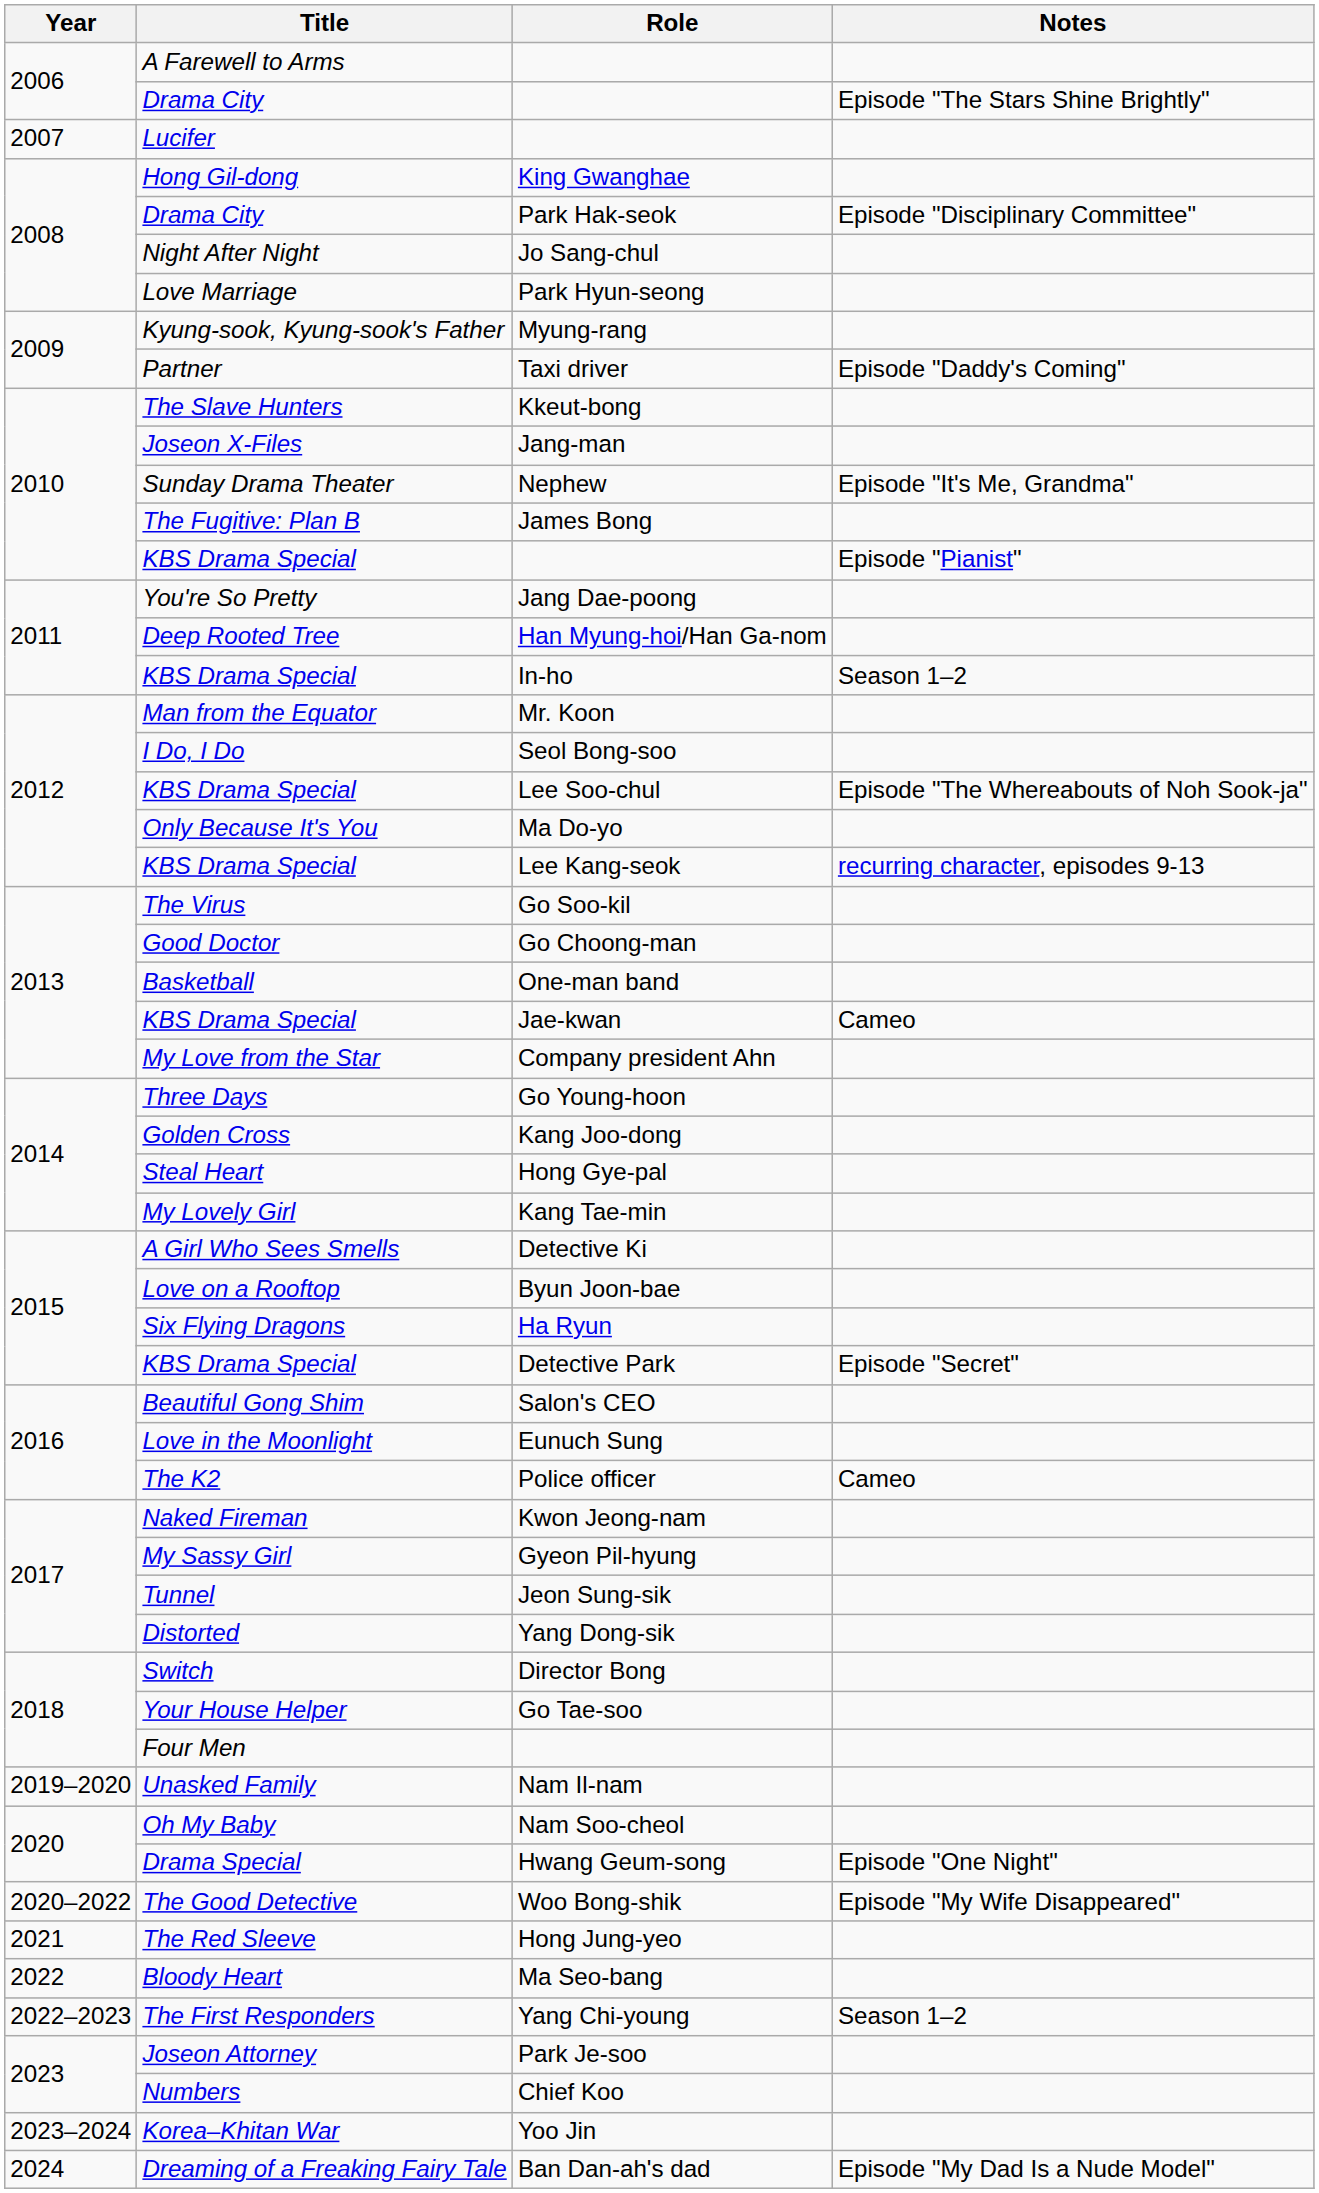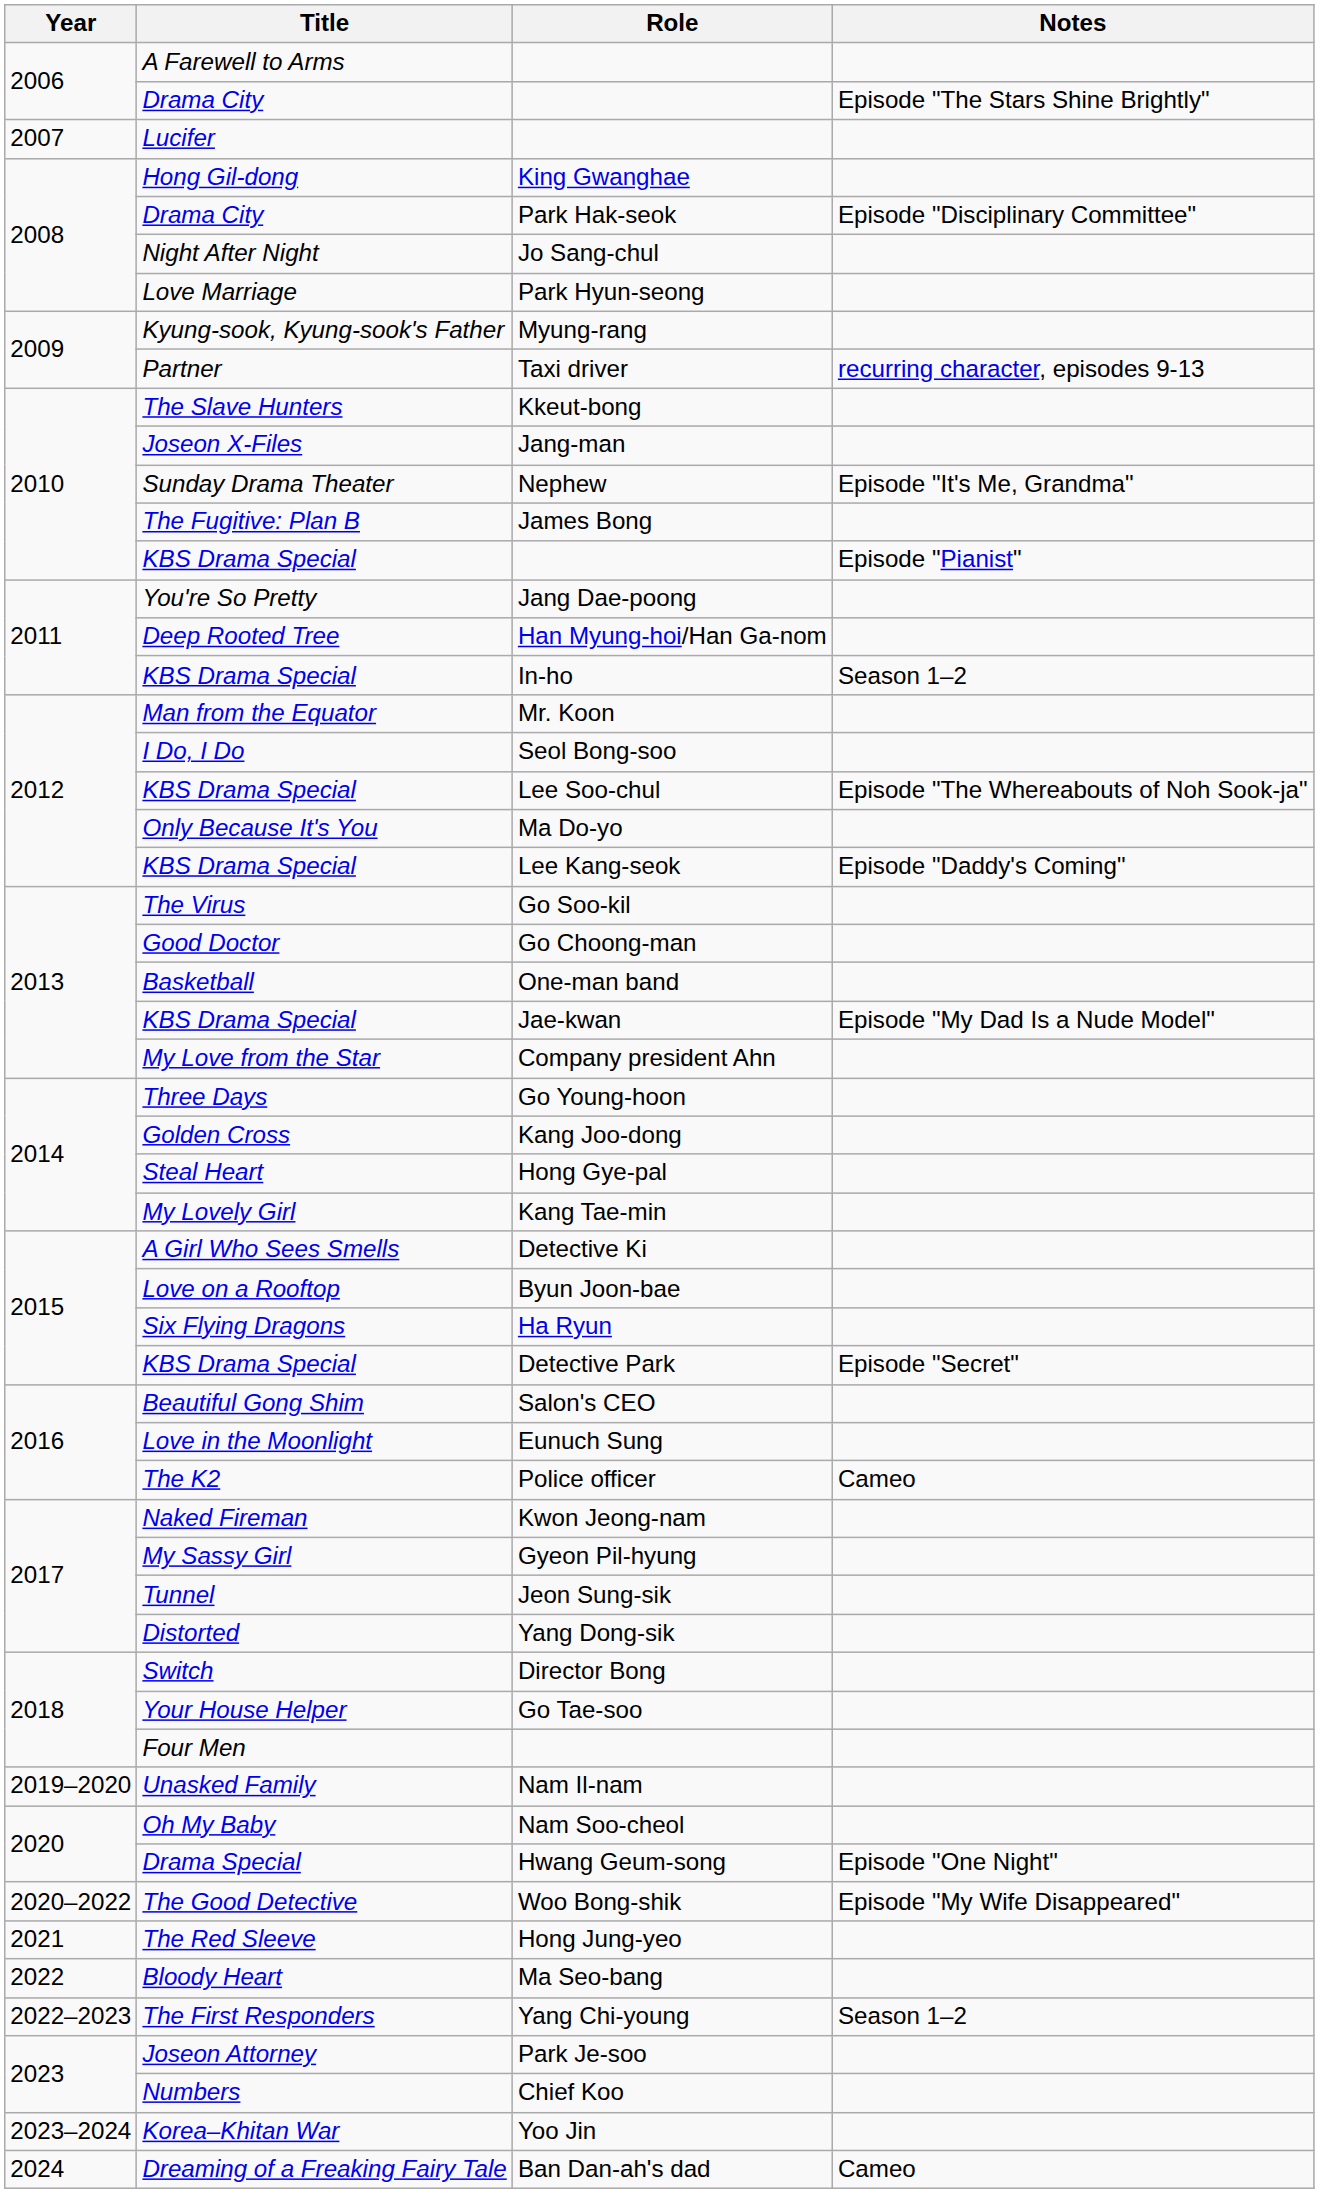Taxi driver | Notes: Episode "Daddy's Coming" -> recurring character, episodes 9-13
Lee Kang-seok | Notes: recurring character, episodes 9-13 -> Episode "Daddy's Coming"
Jae-kwan | Notes: Cameo -> Episode "My Dad Is a Nude Model"
Ban Dan-ah's dad | Notes: Episode "My Dad Is a Nude Model" -> Cameo
